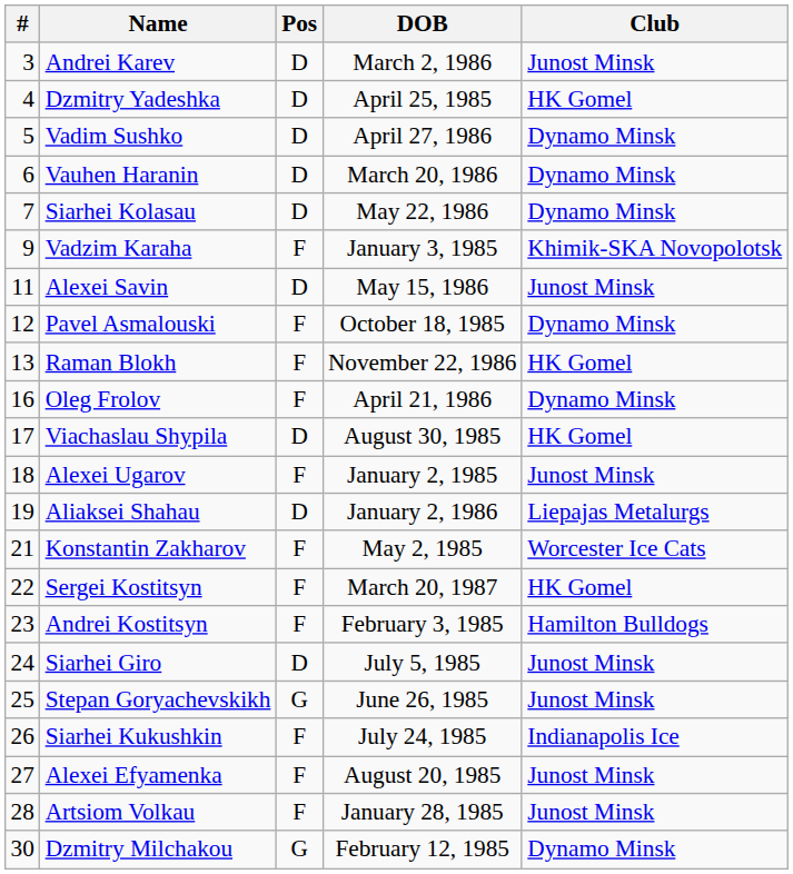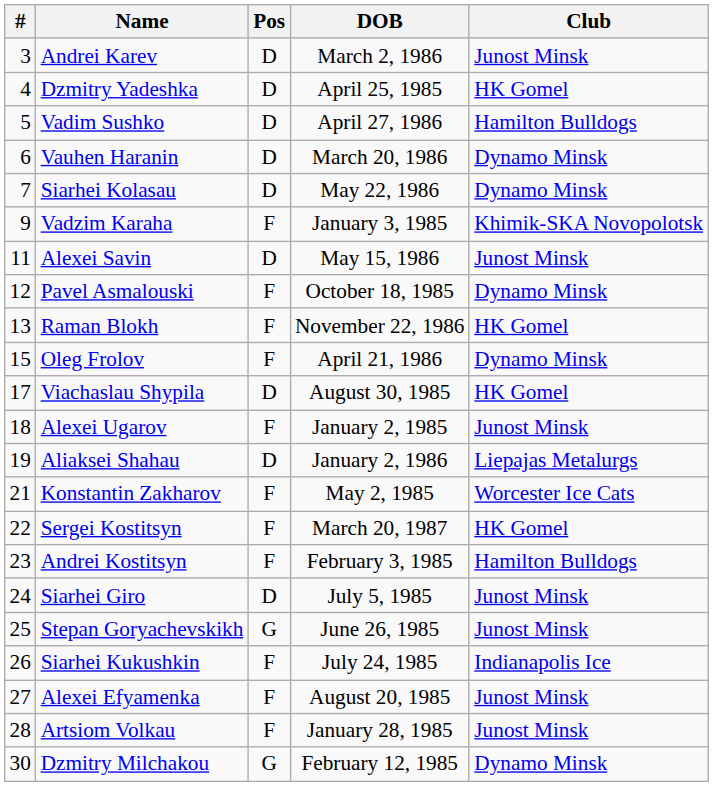Vadim Sushko | Club: Dynamo Minsk -> Hamilton Bulldogs
Oleg Frolov | #: 16 -> 15
